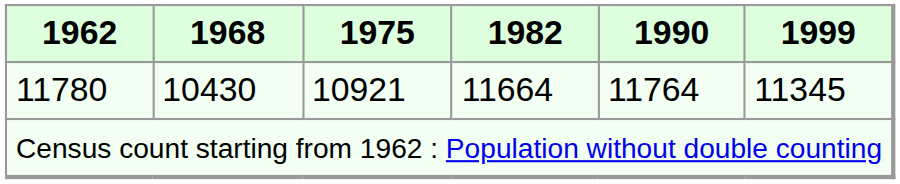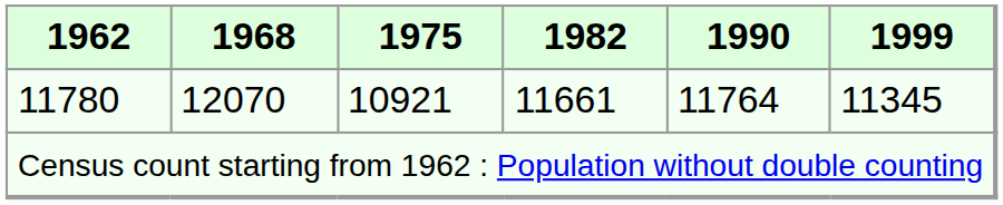11780 | 1968: 10430 -> 12070
11780 | 1982: 11664 -> 11661
